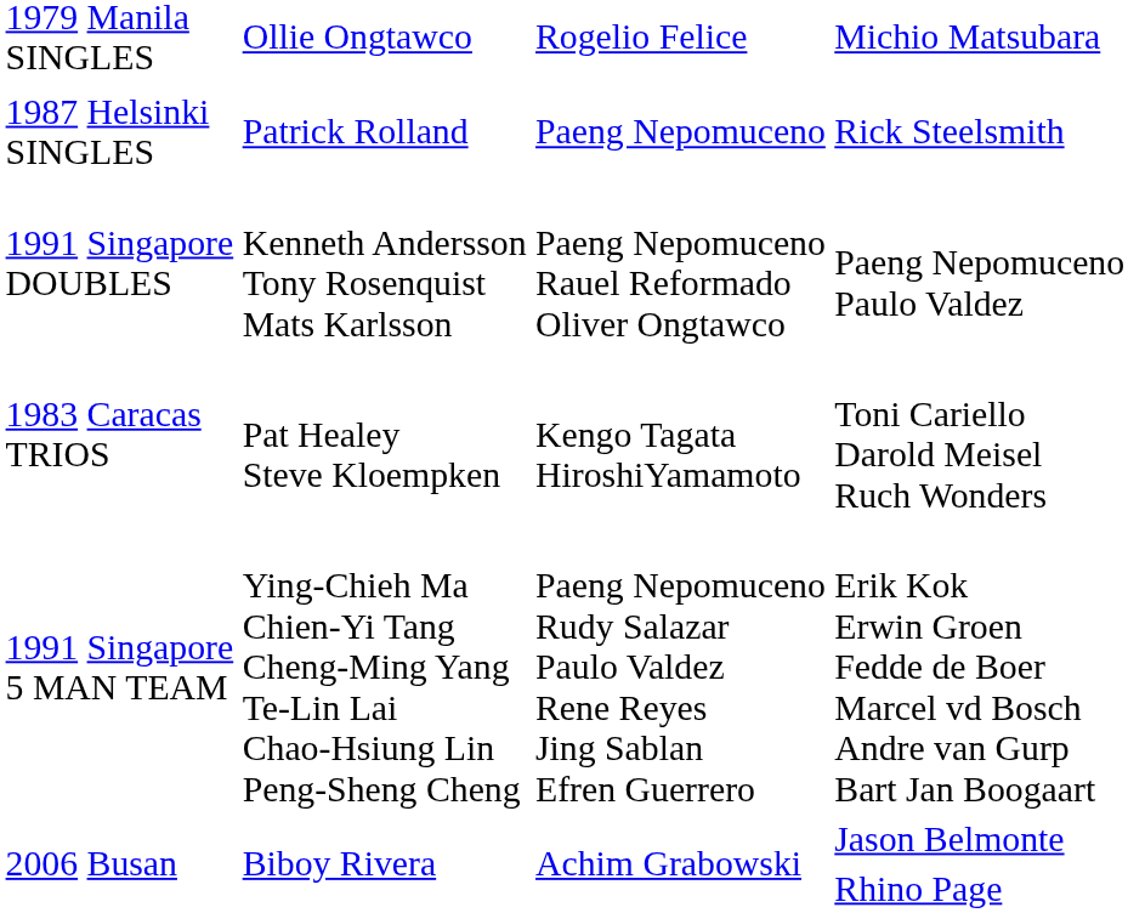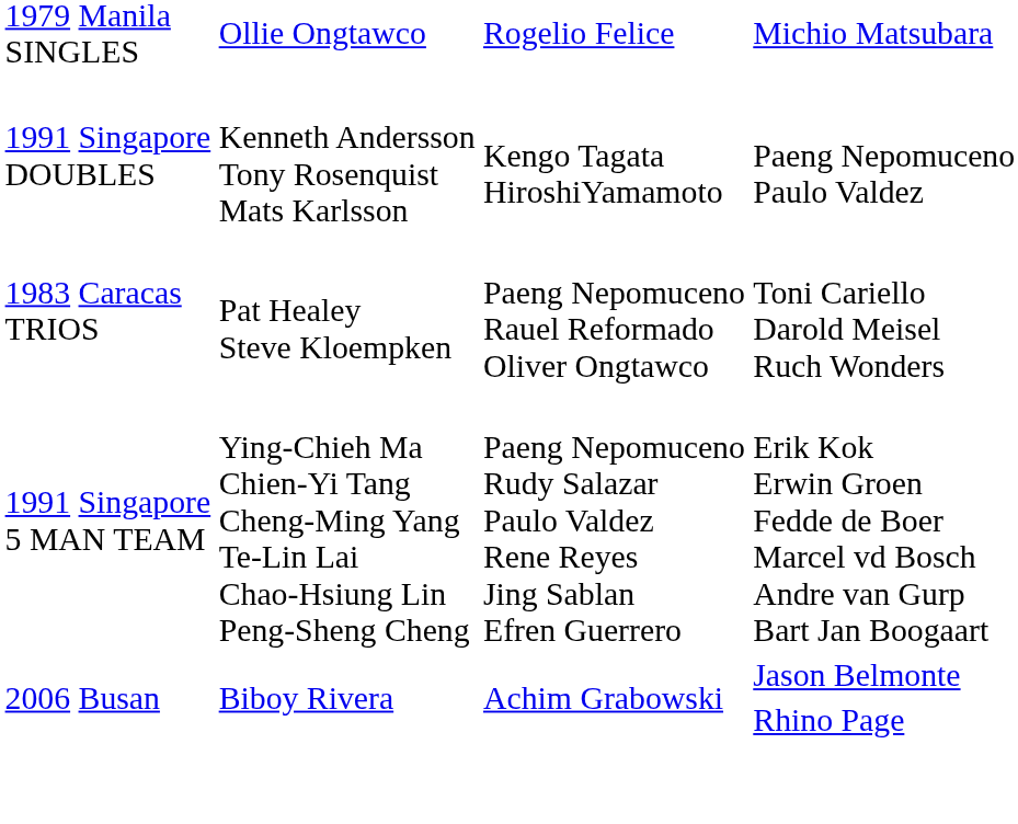- row: 1987 Helsinki SINGLES | Patrick Rolland | Paeng Nepomuceno | Rick Steelsmith
Paeng Nepomuceno Paulo Valdez | column 3: Paeng Nepomuceno Rauel Reformado Oliver Ongtawco -> Kengo Tagata HiroshiYamamoto
Toni Cariello Darold Meisel Ruch Wonders | column 3: Kengo Tagata HiroshiYamamoto -> Paeng Nepomuceno Rauel Reformado Oliver Ongtawco
